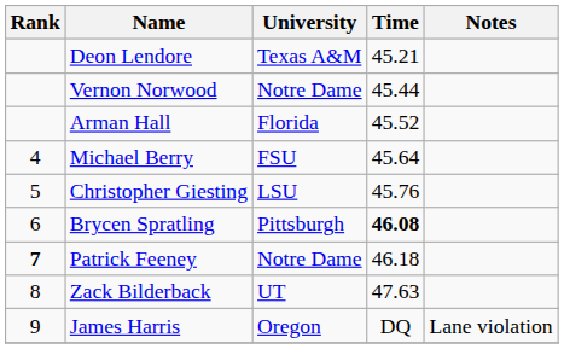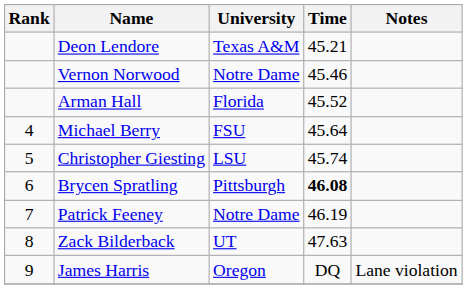Vernon Norwood | Time: 45.44 -> 45.46
Christopher Giesting | Time: 45.76 -> 45.74
Patrick Feeney | Rank: bold -> normal
Patrick Feeney | Time: 46.18 -> 46.19
